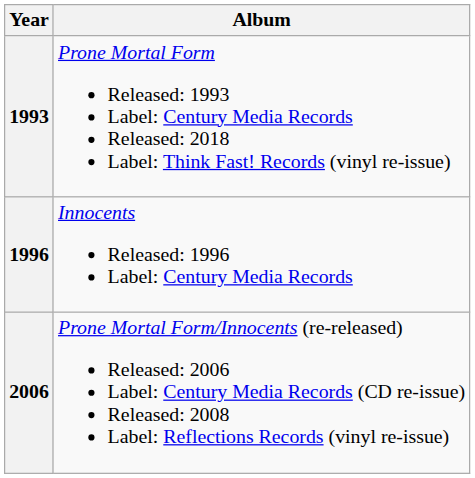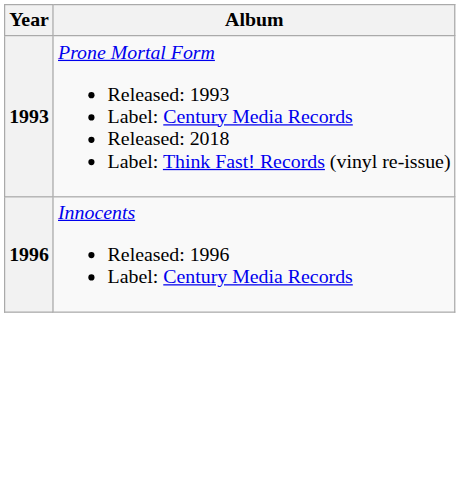- row: 2006 | Prone Mortal Form/Innocents (re-released) Released: 2006 Label: Century Media Records (CD re-issue) Released: 2008 Label: Reflections Records (vinyl re-issue)
